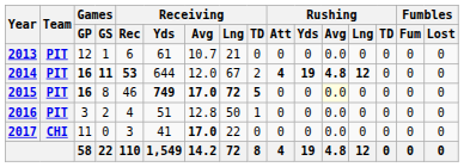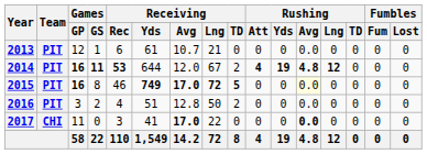2016 | Receiving / TD: 1 -> 2
2017 | Rushing / Avg: normal -> bold
